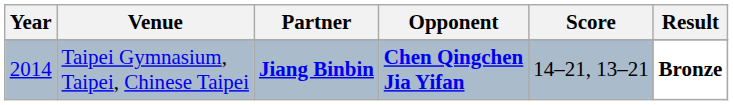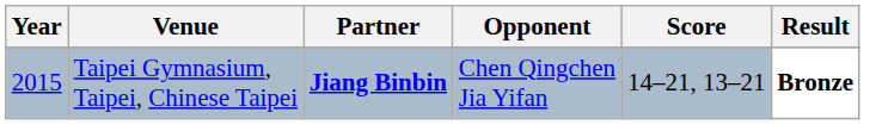Taipei Gymnasium, Taipei, Chinese Taipei | Year: 2014 -> 2015
Taipei Gymnasium, Taipei, Chinese Taipei | Opponent: bold -> normal
